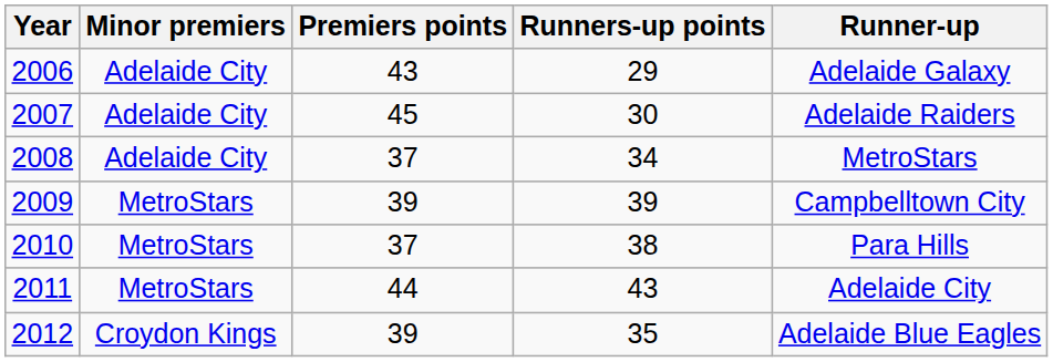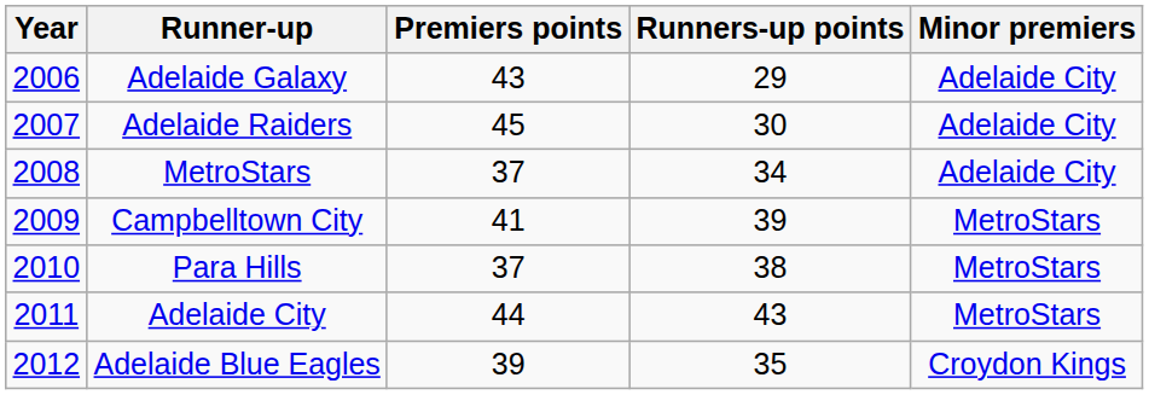columns swapped: Minor premiers <-> Runner-up
2009 | Premiers points: 39 -> 41
